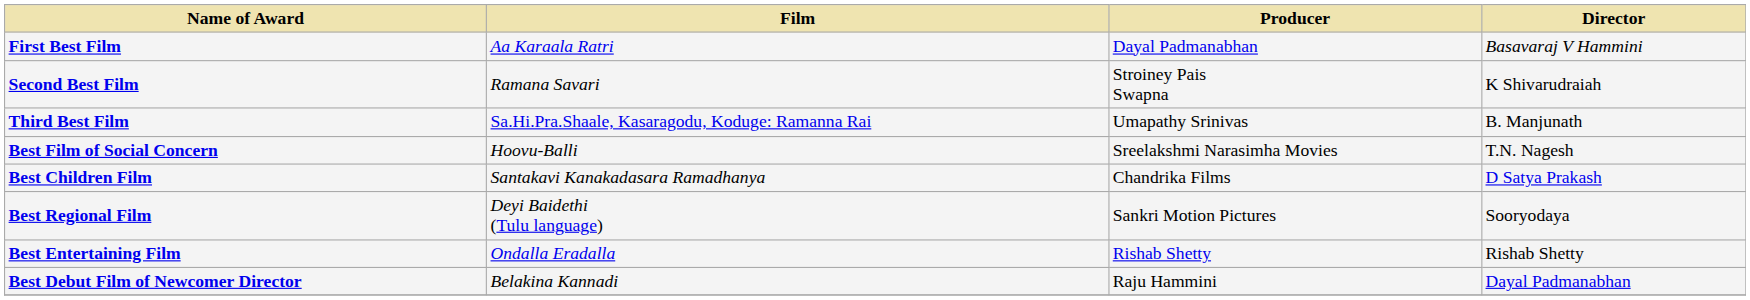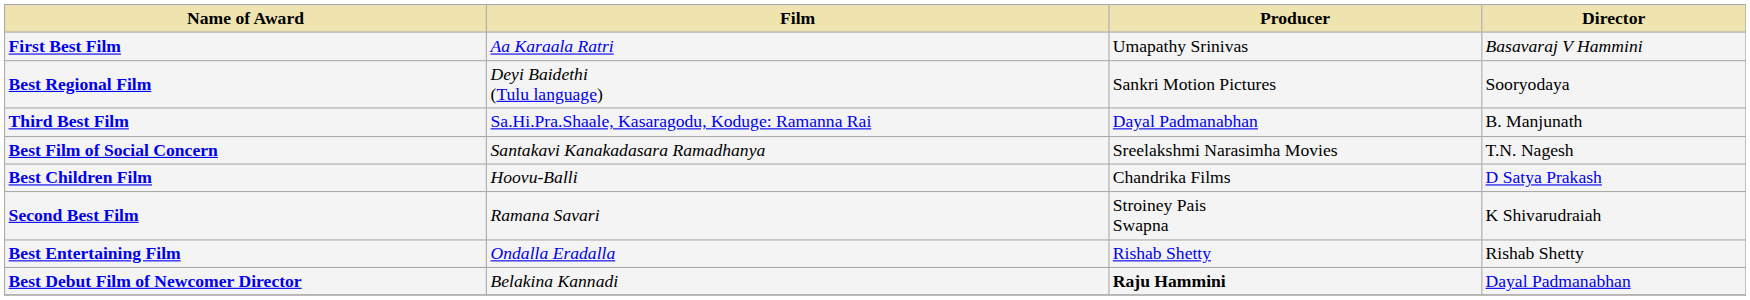First Best Film | Producer: Dayal Padmanabhan -> Umapathy Srinivas
rows swapped: Second Best Film <-> Best Regional Film
Third Best Film | Producer: Umapathy Srinivas -> Dayal Padmanabhan
Best Film of Social Concern | Film: Hoovu-Balli -> Santakavi Kanakadasara Ramadhanya
Best Children Film | Film: Santakavi Kanakadasara Ramadhanya -> Hoovu-Balli
Best Debut Film of Newcomer Director | Producer: normal -> bold
